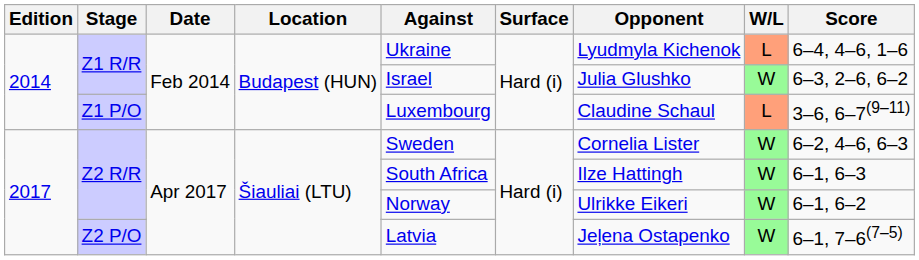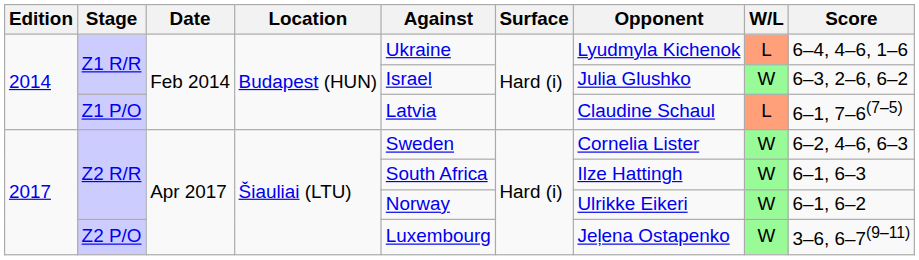Z1 P/O | Against: Luxembourg -> Latvia
Z1 P/O | Score: 3–6, 6–7(9–11) -> 6–1, 7–6(7–5)
Z2 P/O | Against: Latvia -> Luxembourg
Z2 P/O | Score: 6–1, 7–6(7–5) -> 3–6, 6–7(9–11)
